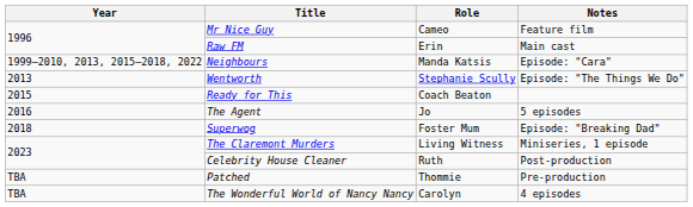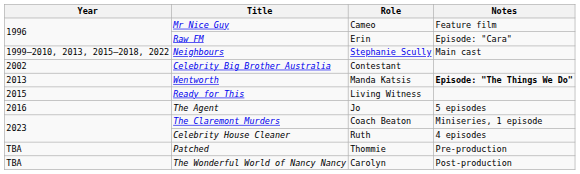Raw FM | Notes: Main cast -> Episode: "Cara"
Neighbours | Role: Manda Katsis -> Stephanie Scully
Neighbours | Notes: Episode: "Cara" -> Main cast
+ row: 2002 | Celebrity Big Brother Australia | Contestant
Wentworth | Role: Stephanie Scully -> Manda Katsis
Wentworth | Notes: normal -> bold
Ready for This | Role: Coach Beaton -> Living Witness
- row: 2018 | Superwog | Foster Mum | Episode: "Breaking Dad"
The Claremont Murders | Role: Living Witness -> Coach Beaton
Celebrity House Cleaner | Notes: Post-production -> 4 episodes
The Wonderful World of Nancy Nancy | Notes: 4 episodes -> Post-production
